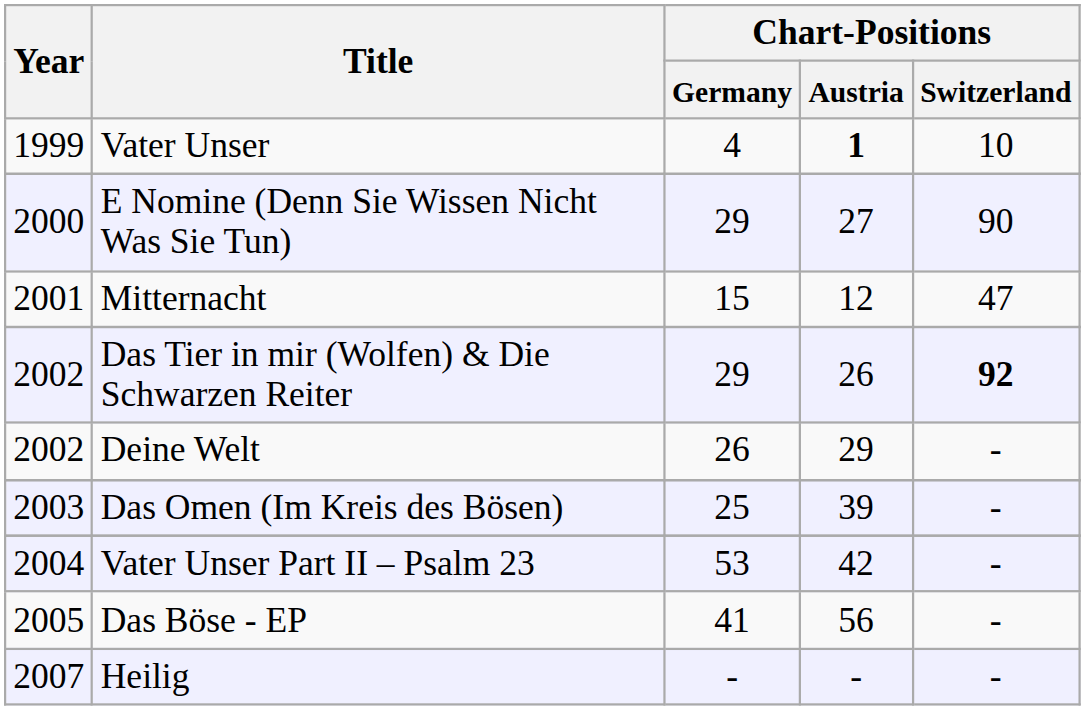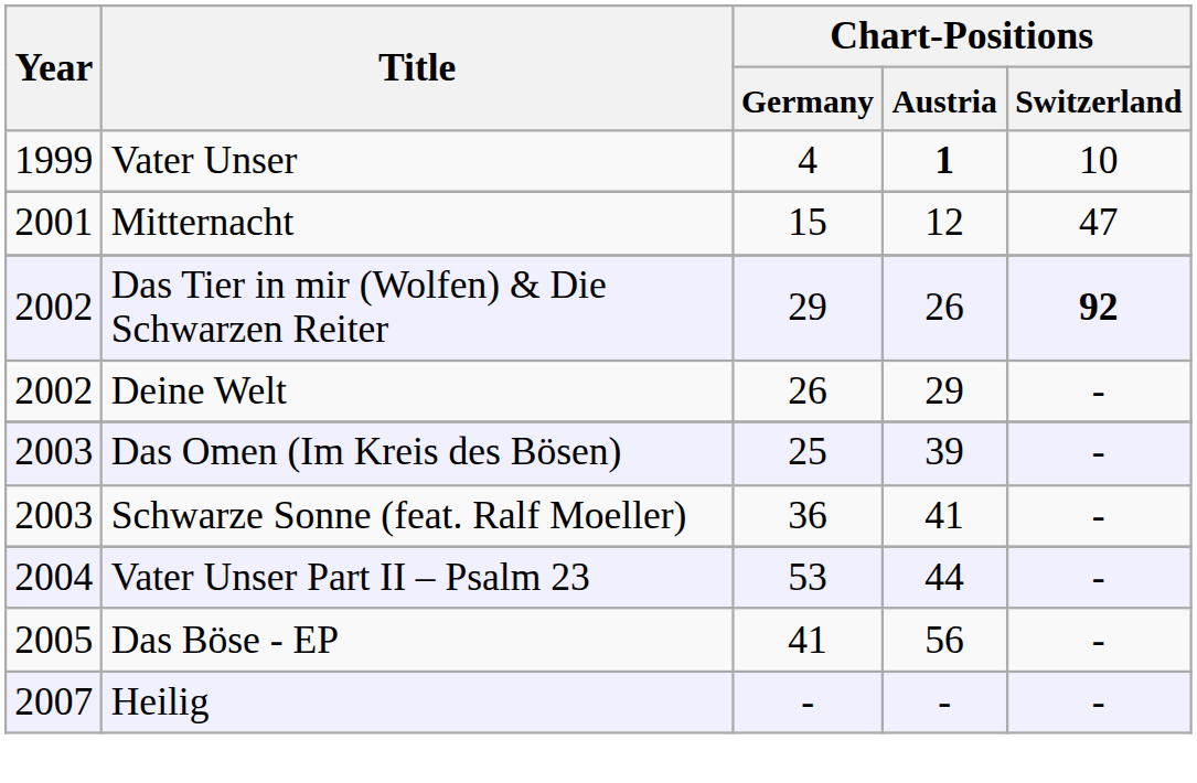- row: 2000 | E Nomine (Denn Sie Wissen Nicht Was Sie Tun) | 29 | 27 | 90
+ row: 2003 | Schwarze Sonne (feat. Ralf Moeller) | 36 | 41 | -
Vater Unser Part II – Psalm 23 | Chart-Positions / Austria: 42 -> 44
